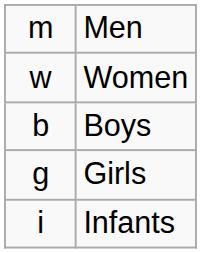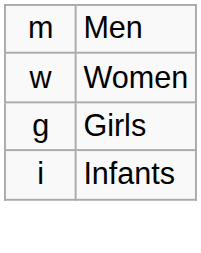- row: b | Boys
